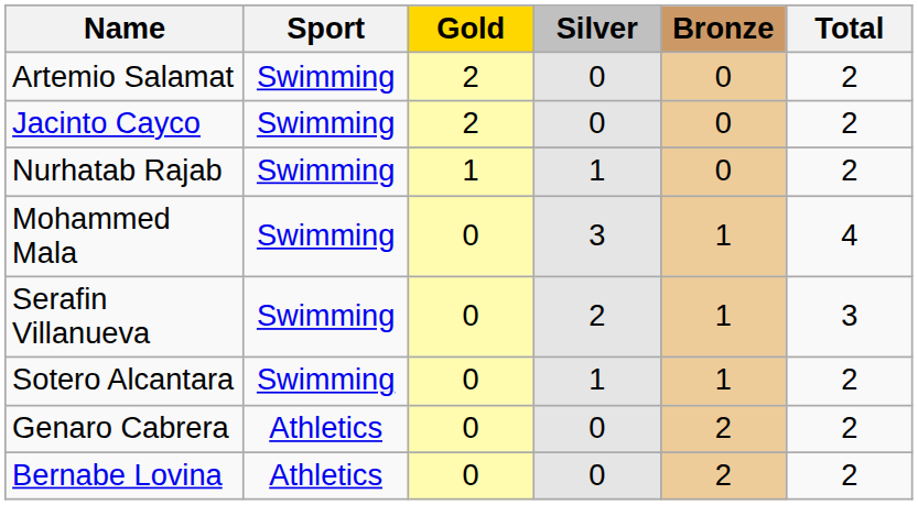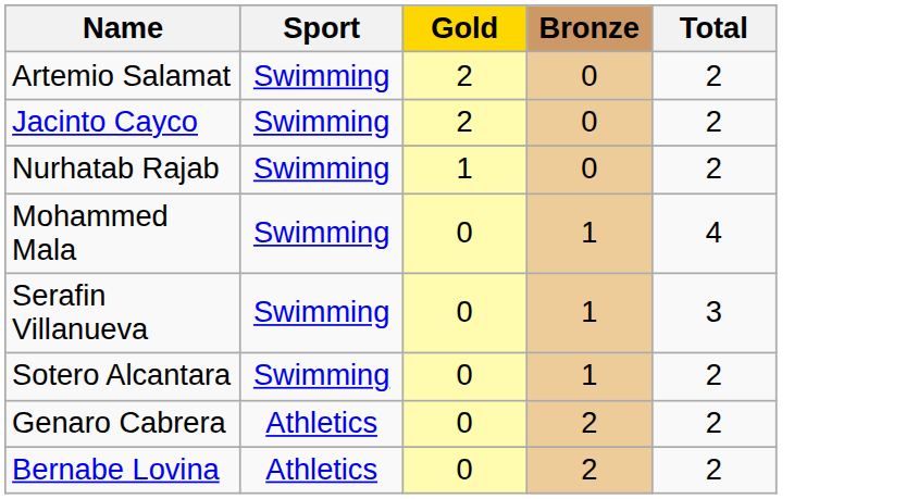- column: Silver | 0 | 0 | 1 | 3 | 2 | 1 | 0 | 0
